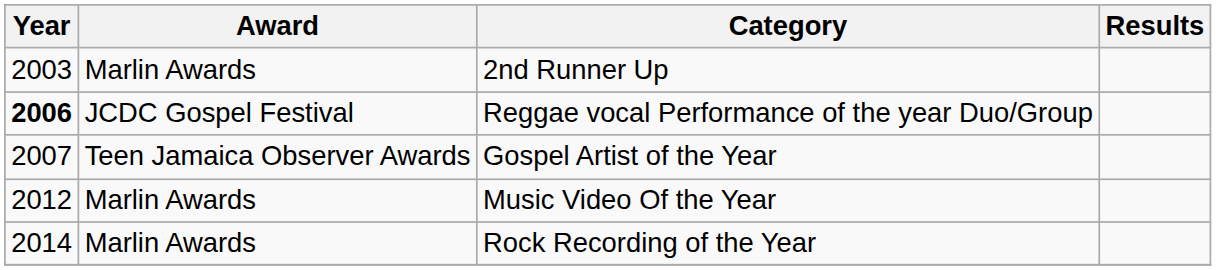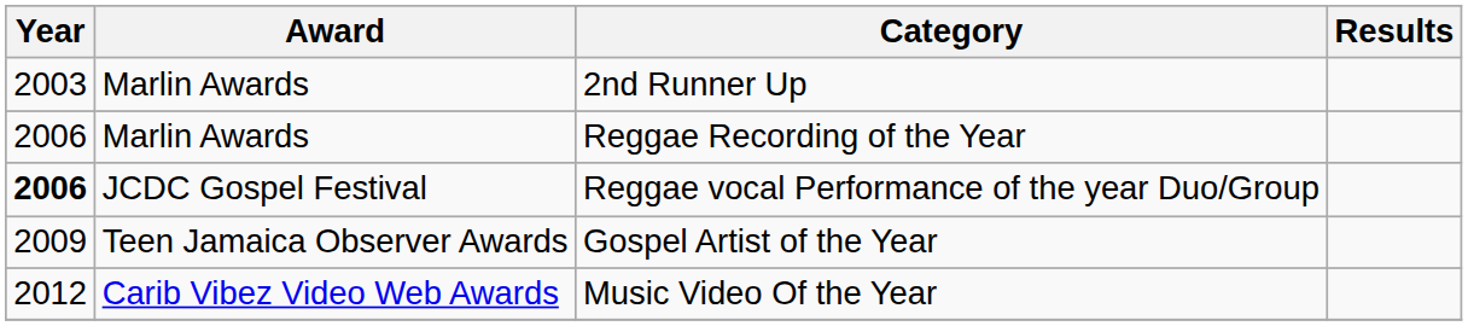+ row: 2006 | Marlin Awards | Reggae Recording of the Year
Gospel Artist of the Year | Year: 2007 -> 2009
Music Video Of the Year | Award: Marlin Awards -> Carib Vibez Video Web Awards
- row: 2014 | Marlin Awards | Rock Recording of the Year
